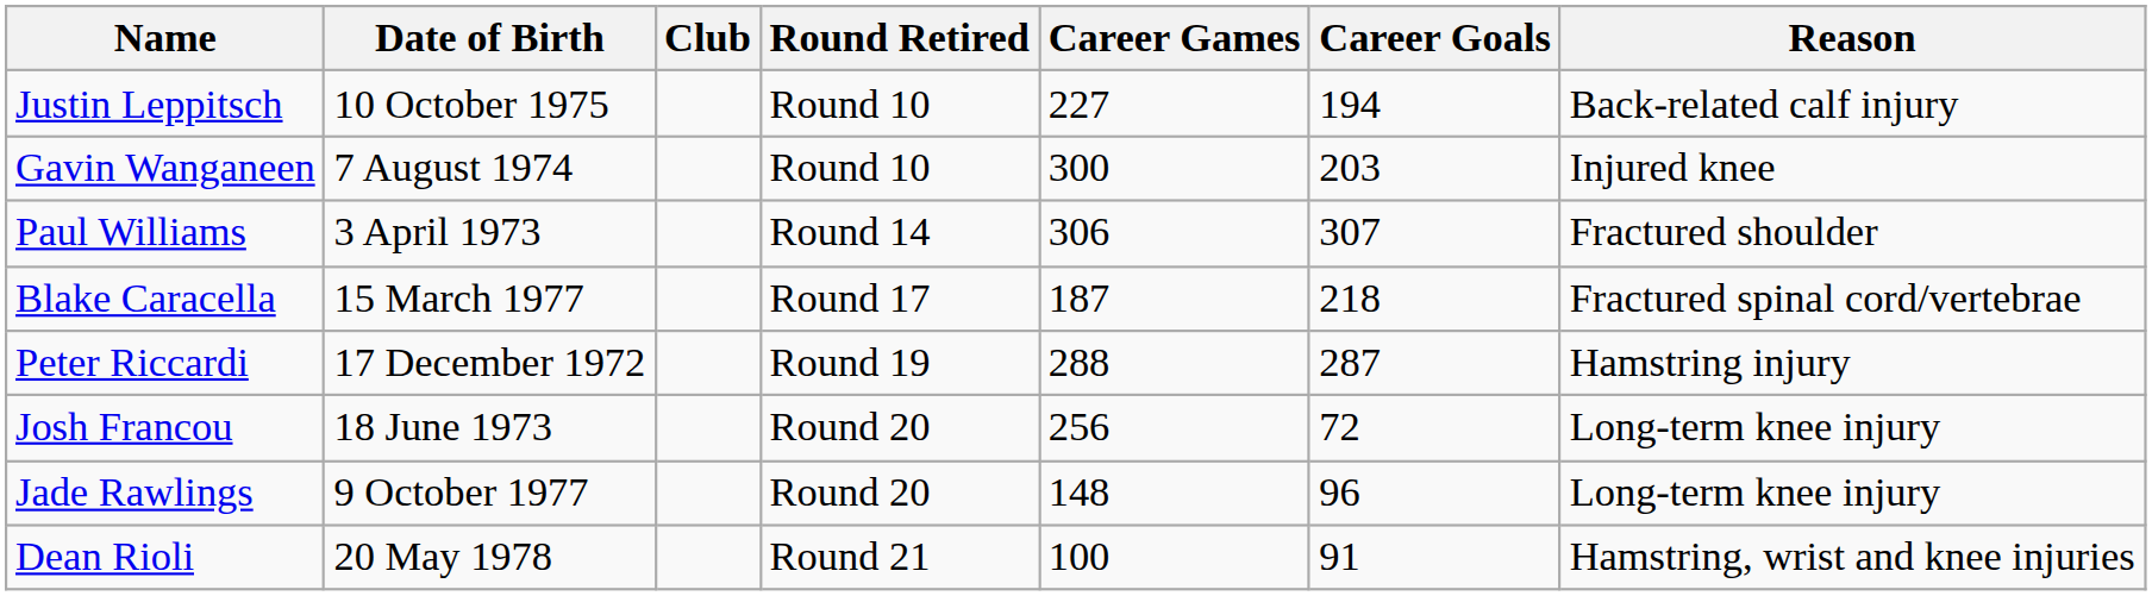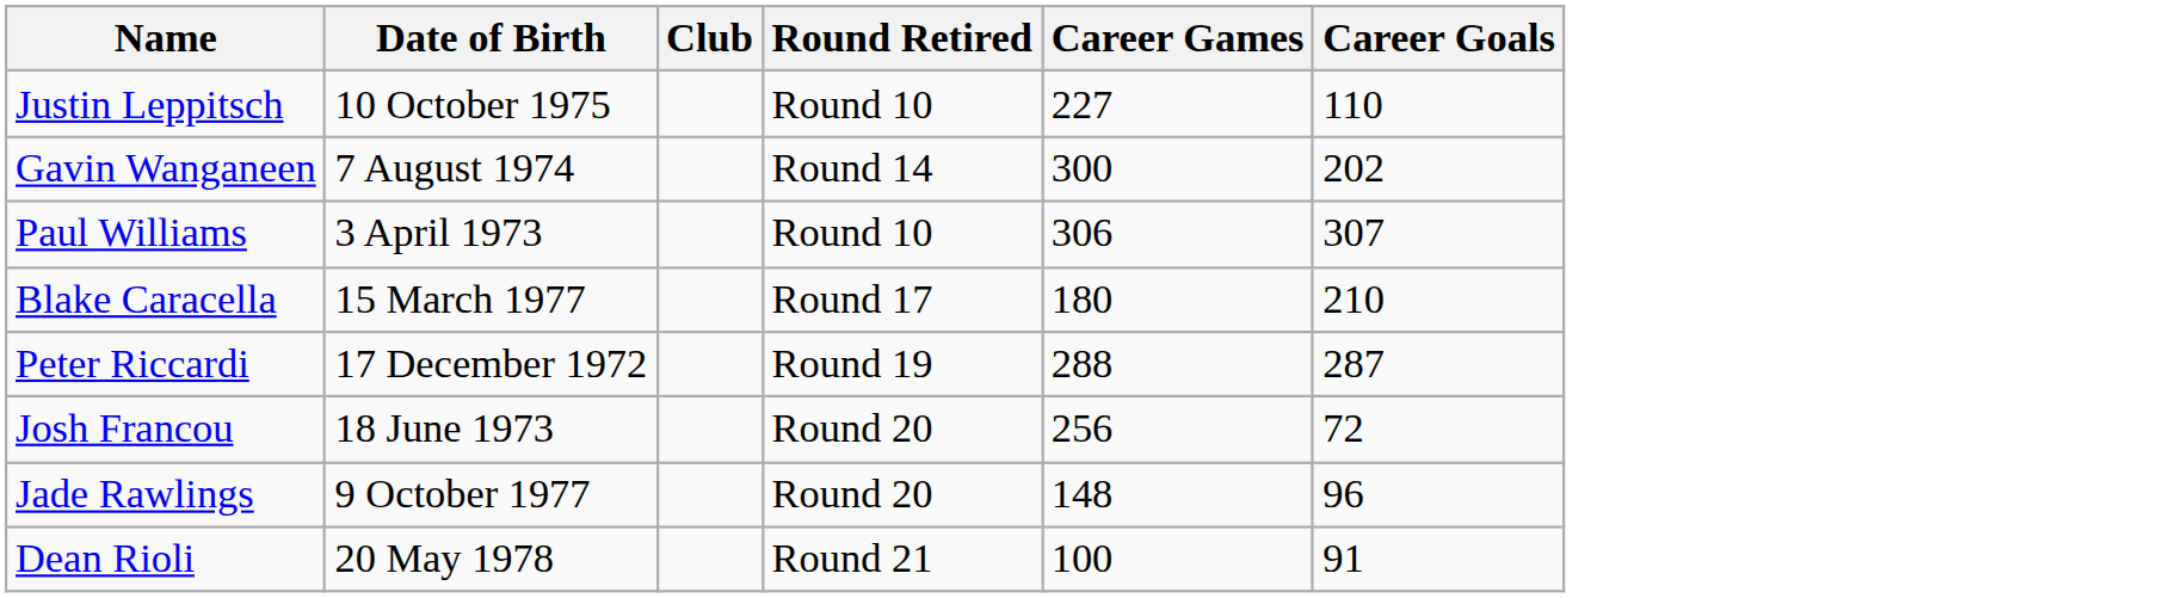- column: Reason | Back-related calf injury | Injured knee | Fractured shoulder | Fractured spinal cord/vertebrae | Hamstring injury | Long-term knee injury | Long-term knee injury | Hamstring, wrist and knee injuries
Justin Leppitsch | Career Goals: 194 -> 110
Gavin Wanganeen | Round Retired: Round 10 -> Round 14
Gavin Wanganeen | Career Goals: 203 -> 202
Paul Williams | Round Retired: Round 14 -> Round 10
Blake Caracella | Career Games: 187 -> 180
Blake Caracella | Career Goals: 218 -> 210
